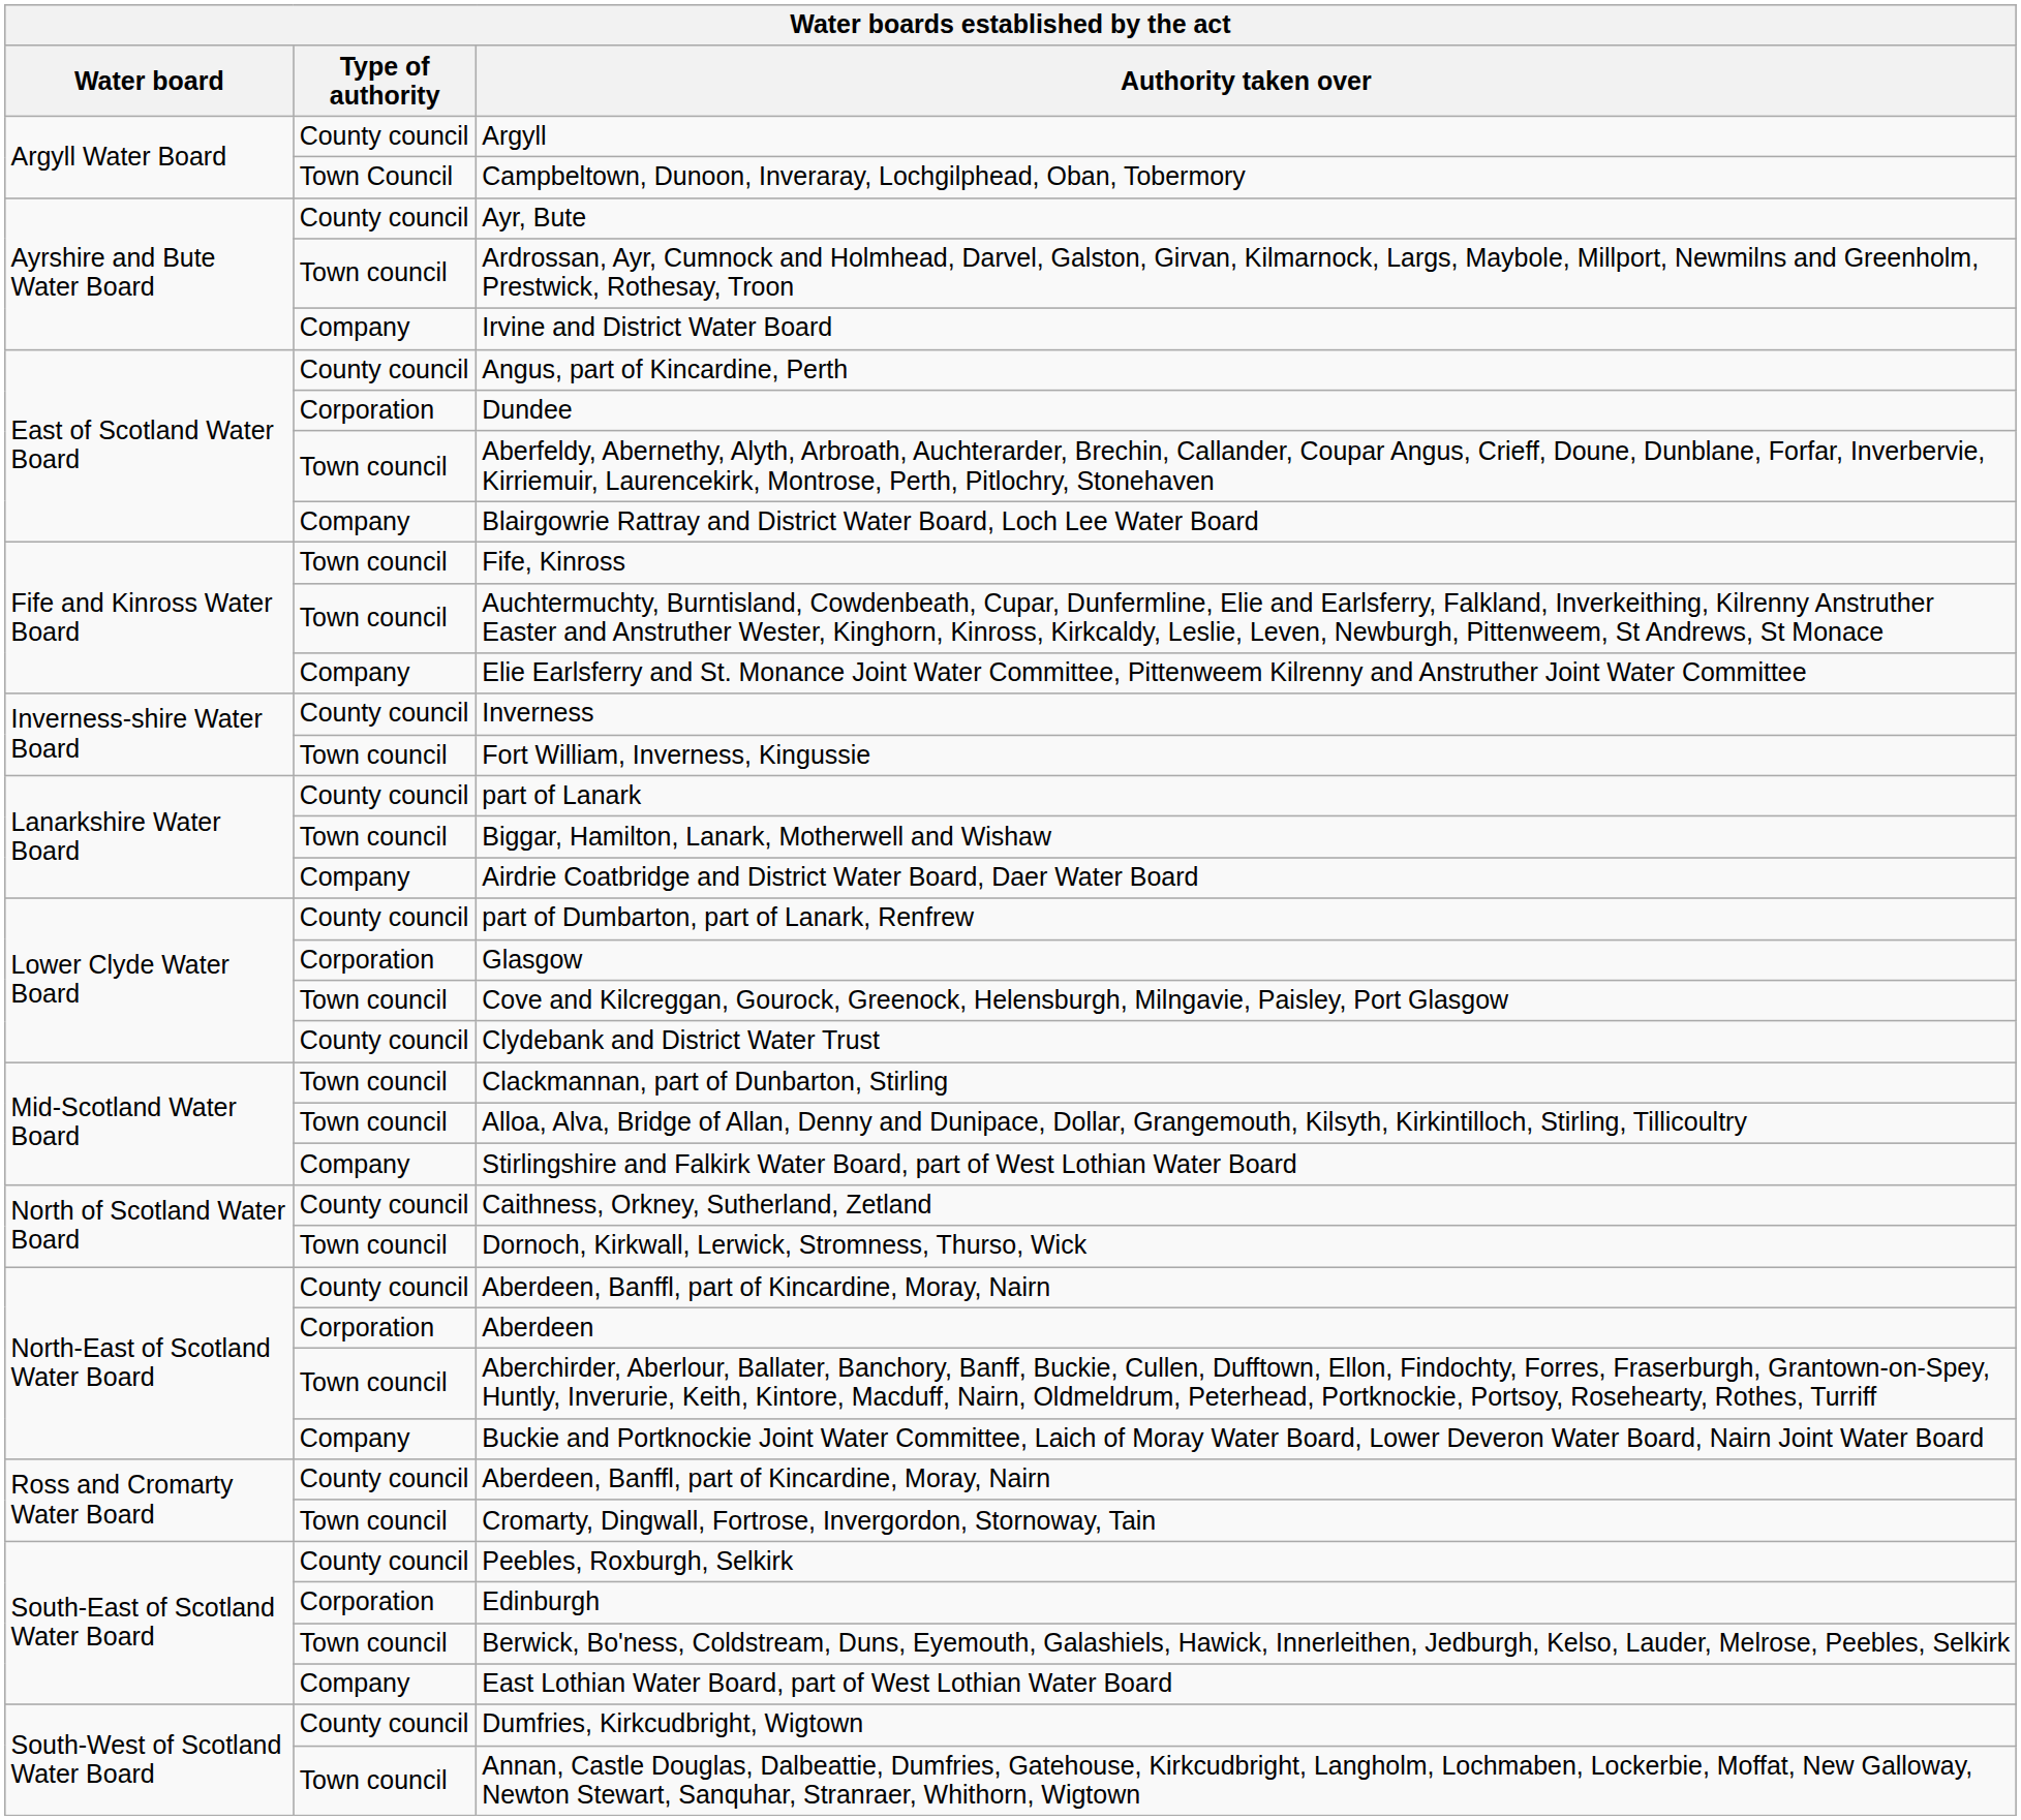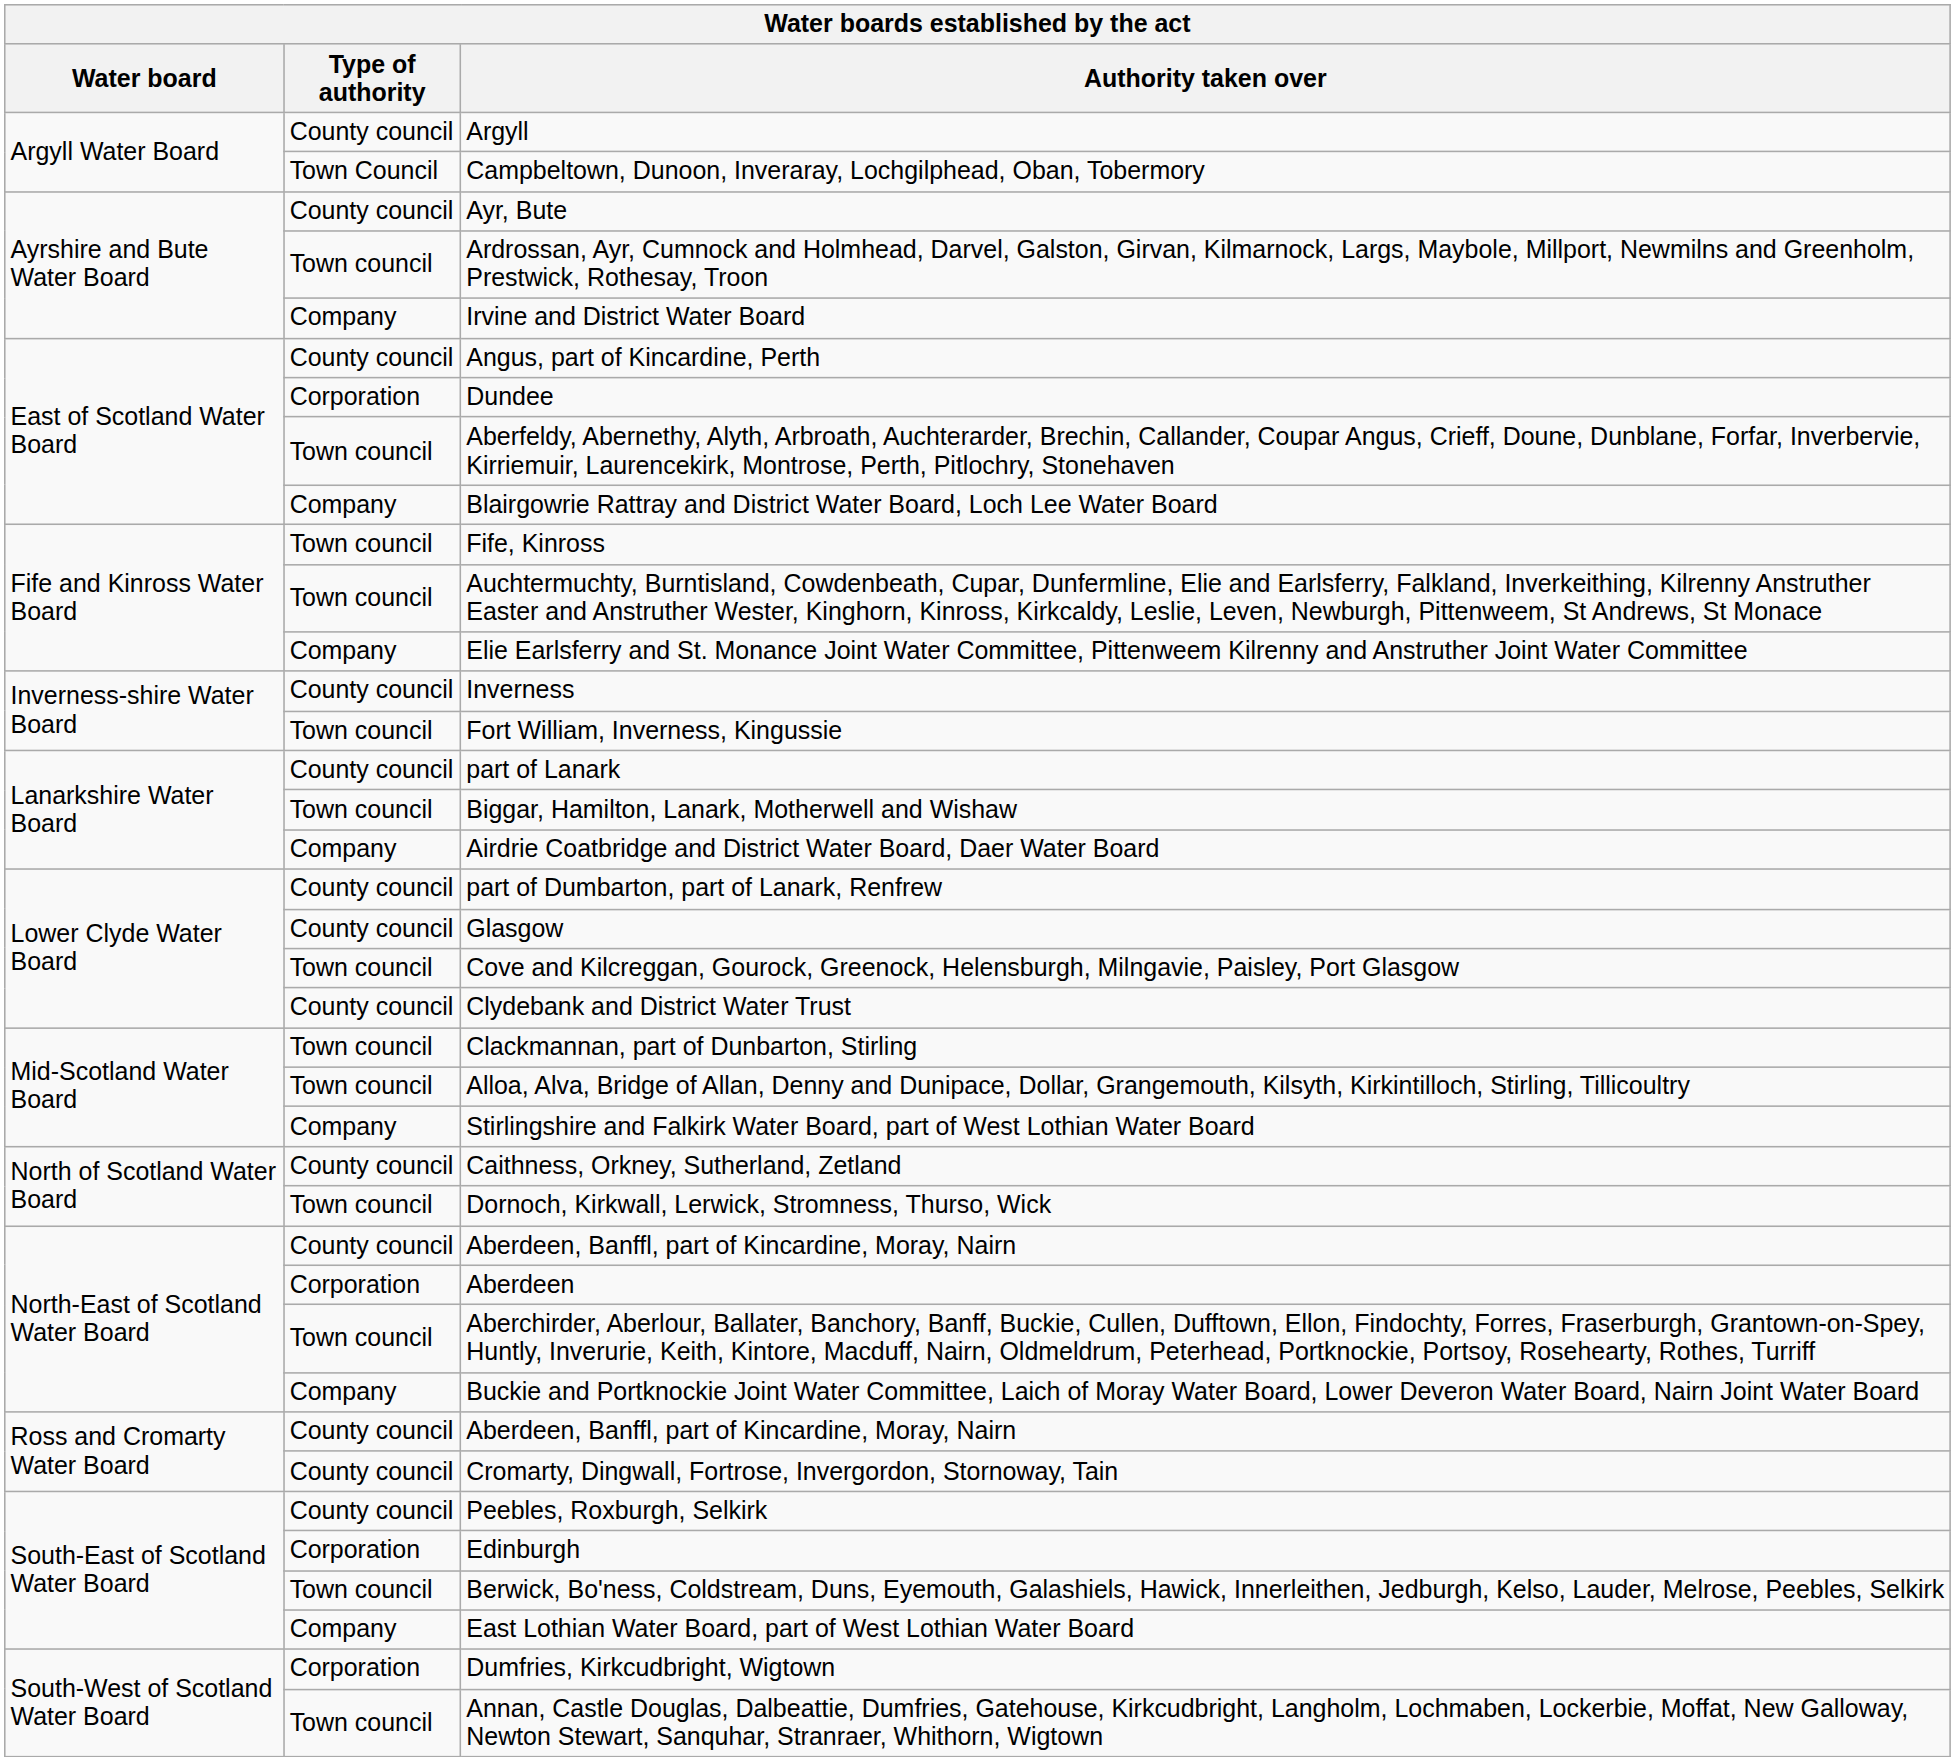Glasgow | Type of authority: Corporation -> County council
Cromarty, Dingwall, Fortrose, Invergordon, Stornoway, Tain | Type of authority: Town council -> County council
Dumfries, Kirkcudbright, Wigtown | Type of authority: County council -> Corporation
